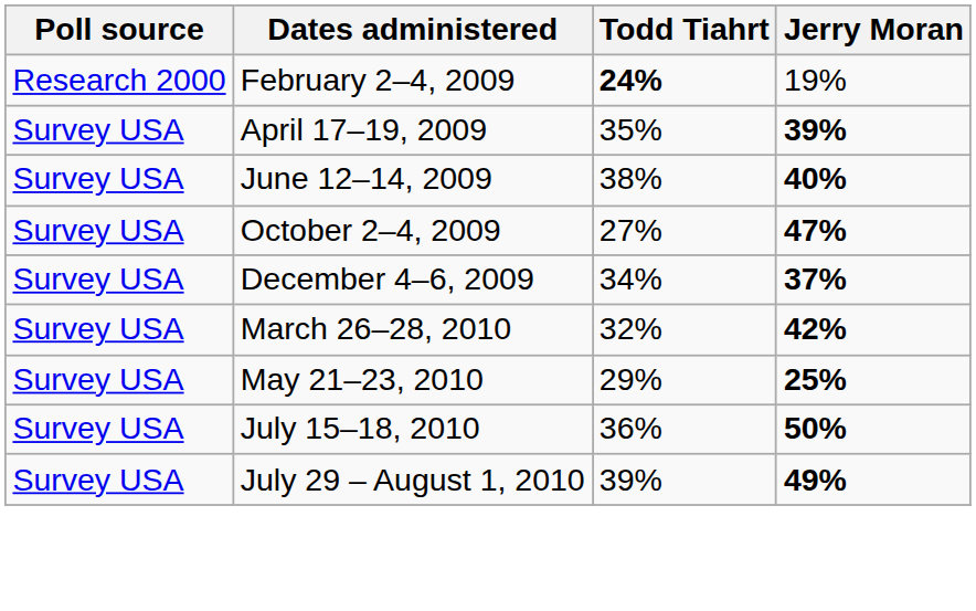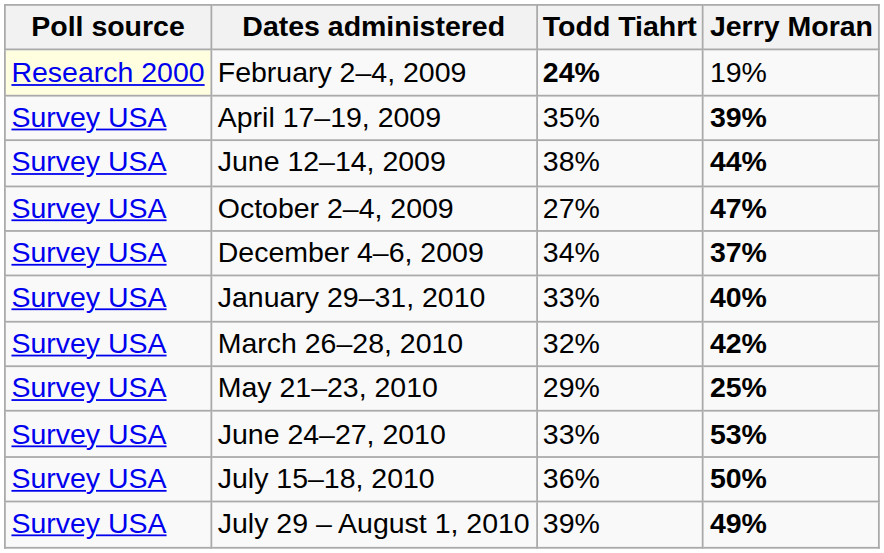February 2–4, 2009 | Poll source: no background -> lightyellow background
June 12–14, 2009 | Jerry Moran: 40% -> 44%
+ row: Survey USA | January 29–31, 2010 | 33% | 40%
+ row: Survey USA | June 24–27, 2010 | 33% | 53%
